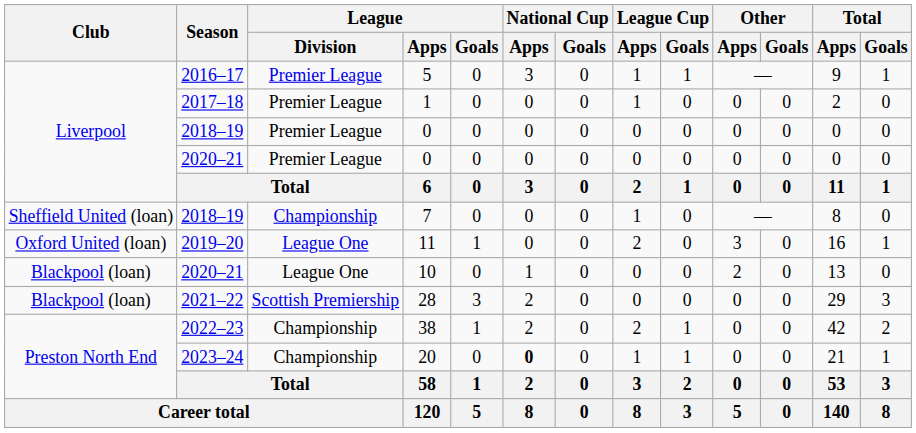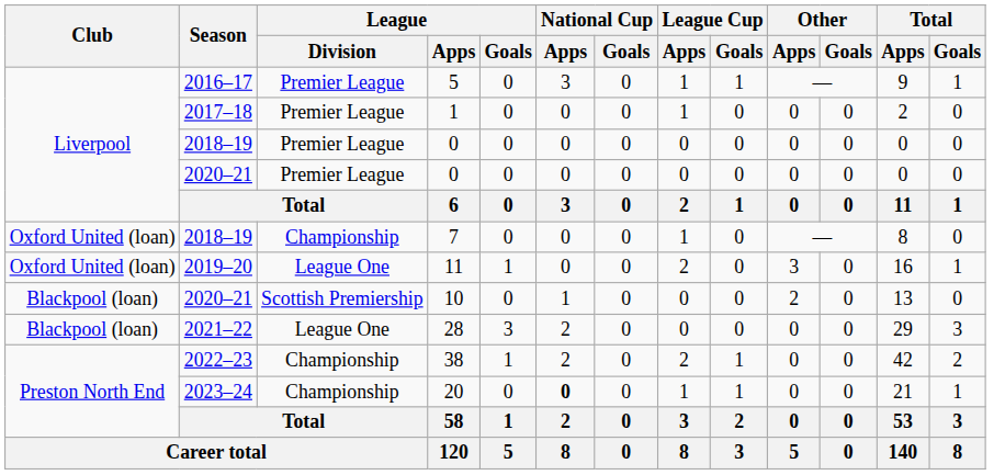7 | Club: Sheffield United (loan) -> Oxford United (loan)
10 | League / Division: League One -> Scottish Premiership
28 | League / Division: Scottish Premiership -> League One
